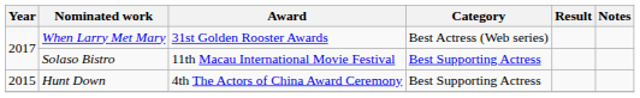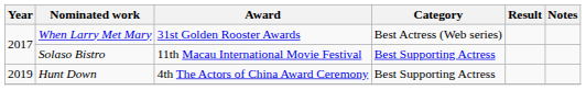Hunt Down | Year: 2015 -> 2019
